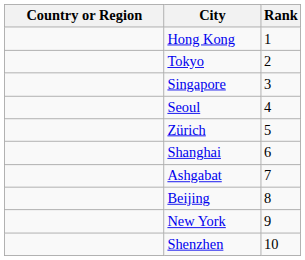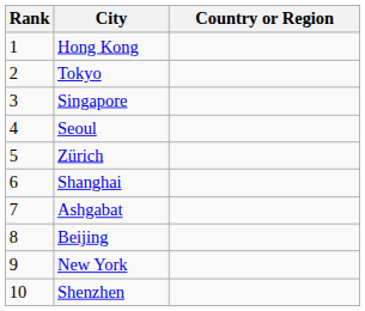columns swapped: Rank <-> Country or Region
